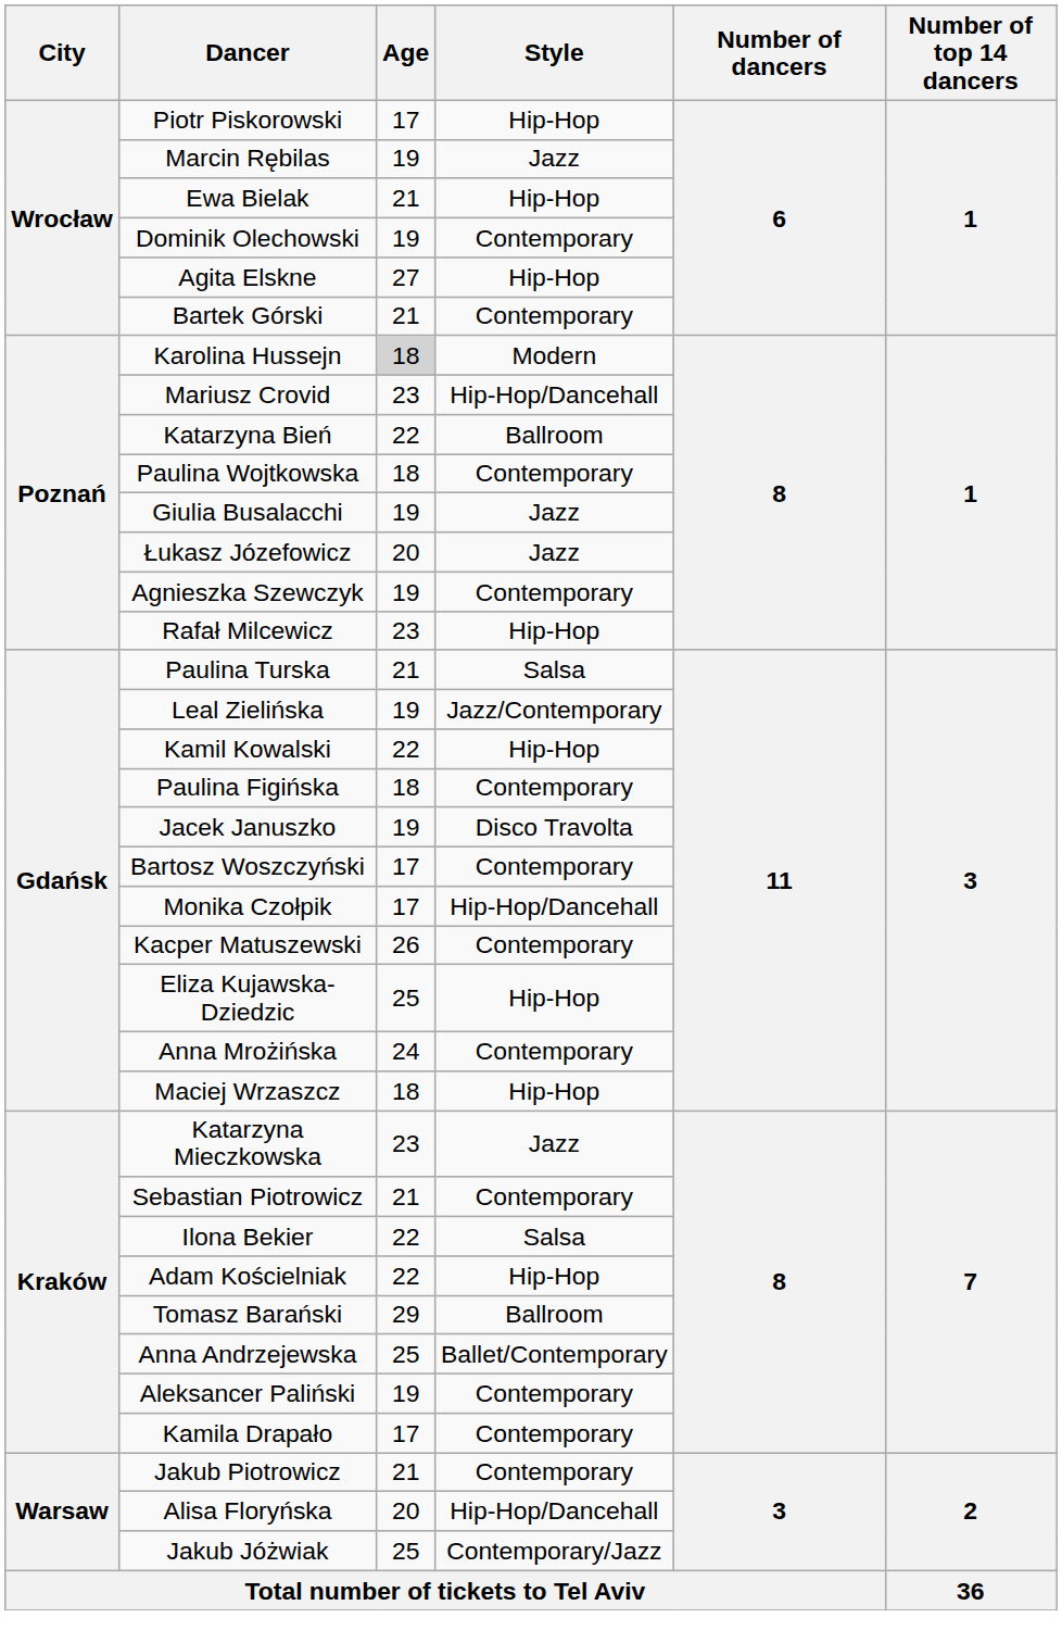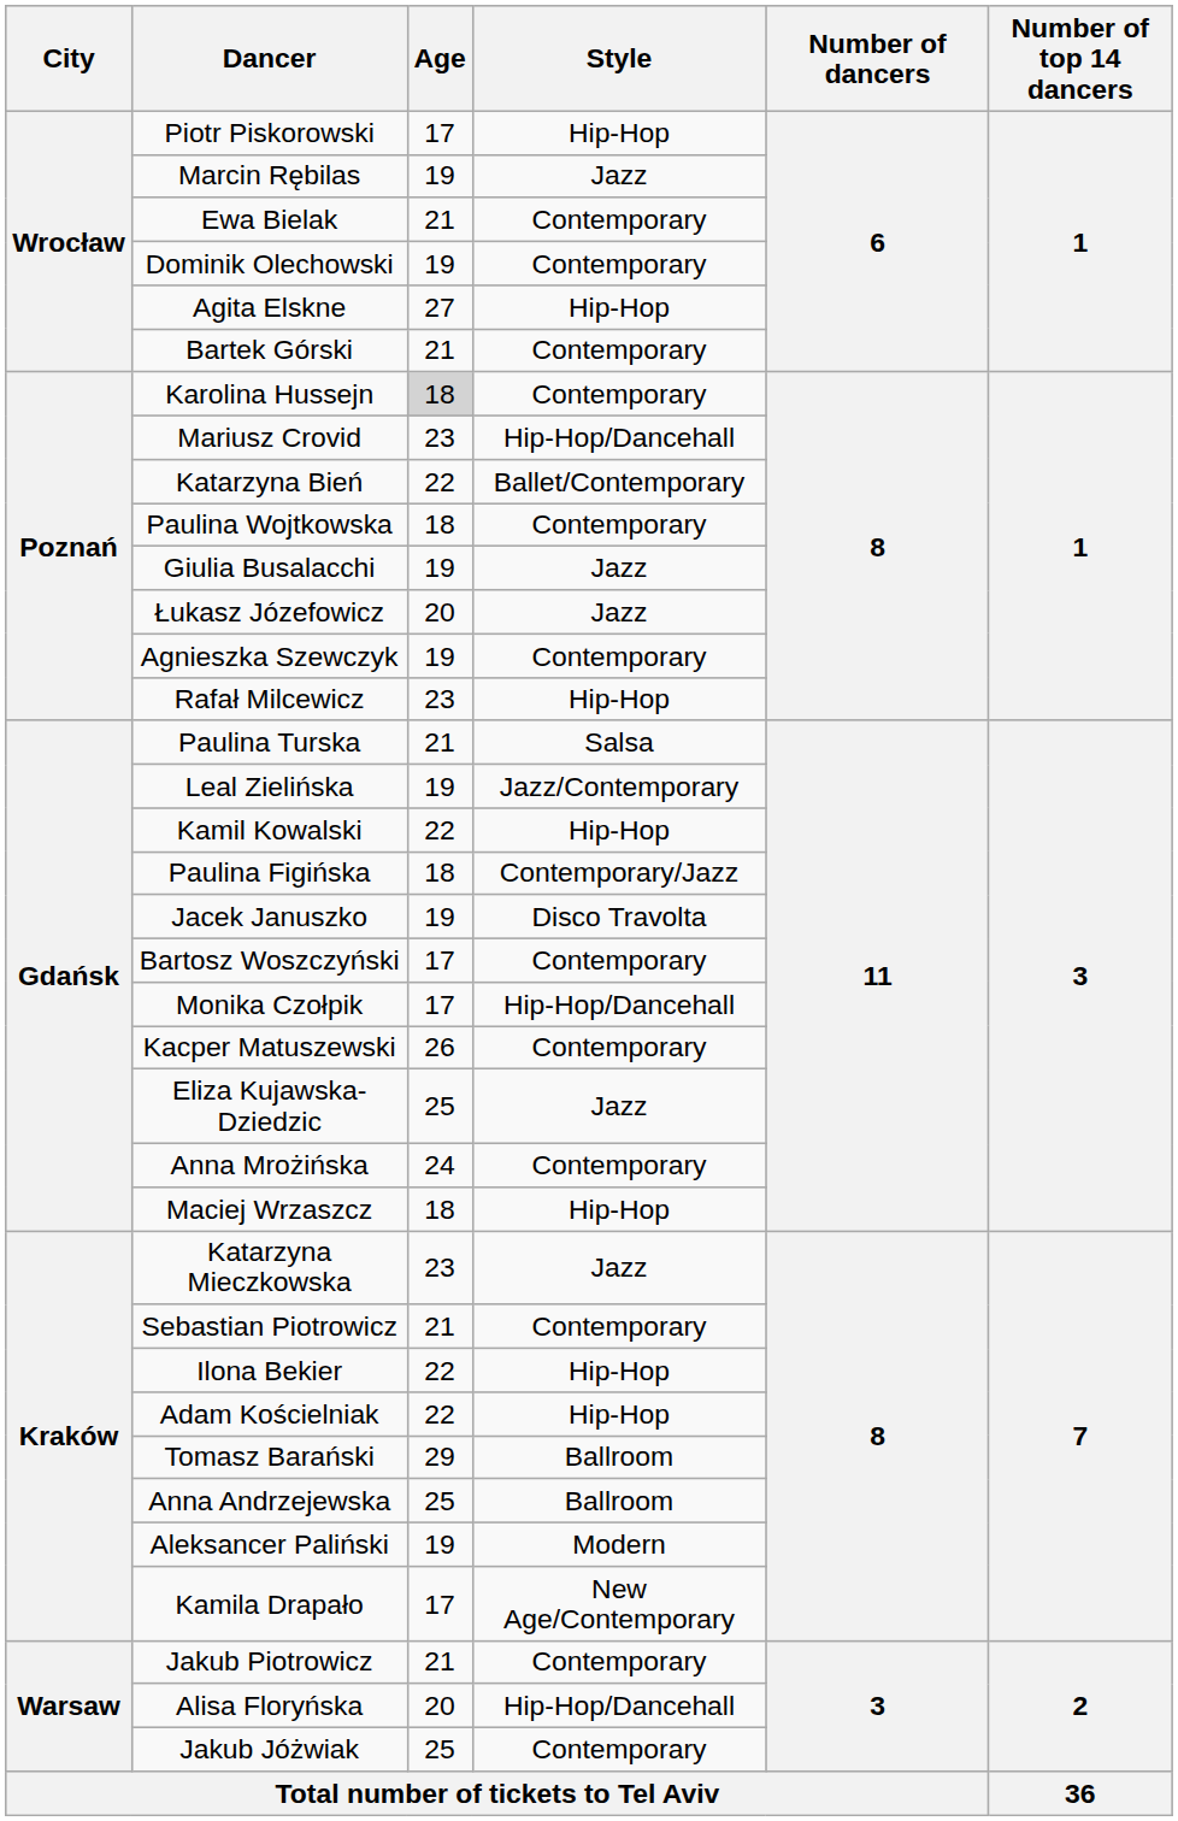Ewa Bielak | Style: Hip-Hop -> Contemporary
Karolina Hussejn | Style: Modern -> Contemporary
Katarzyna Bień | Style: Ballroom -> Ballet/Contemporary
Paulina Figińska | Style: Contemporary -> Contemporary/Jazz
Eliza Kujawska-Dziedzic | Style: Hip-Hop -> Jazz
Ilona Bekier | Style: Salsa -> Hip-Hop
Anna Andrzejewska | Style: Ballet/Contemporary -> Ballroom
Aleksancer Paliński | Style: Contemporary -> Modern
Kamila Drapało | Style: Contemporary -> New Age/Contemporary
Jakub Jóżwiak | Style: Contemporary/Jazz -> Contemporary
